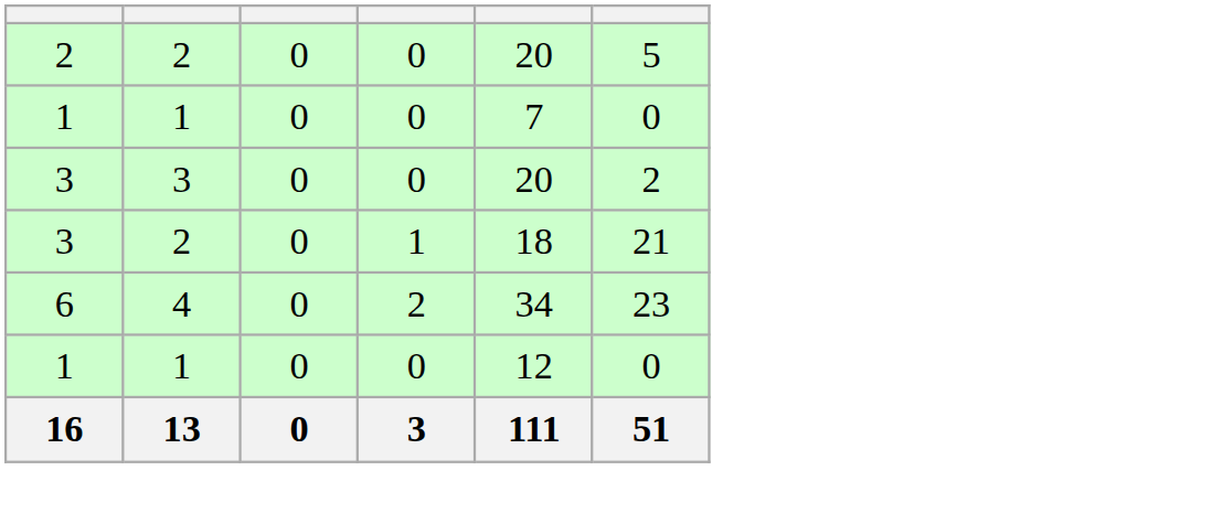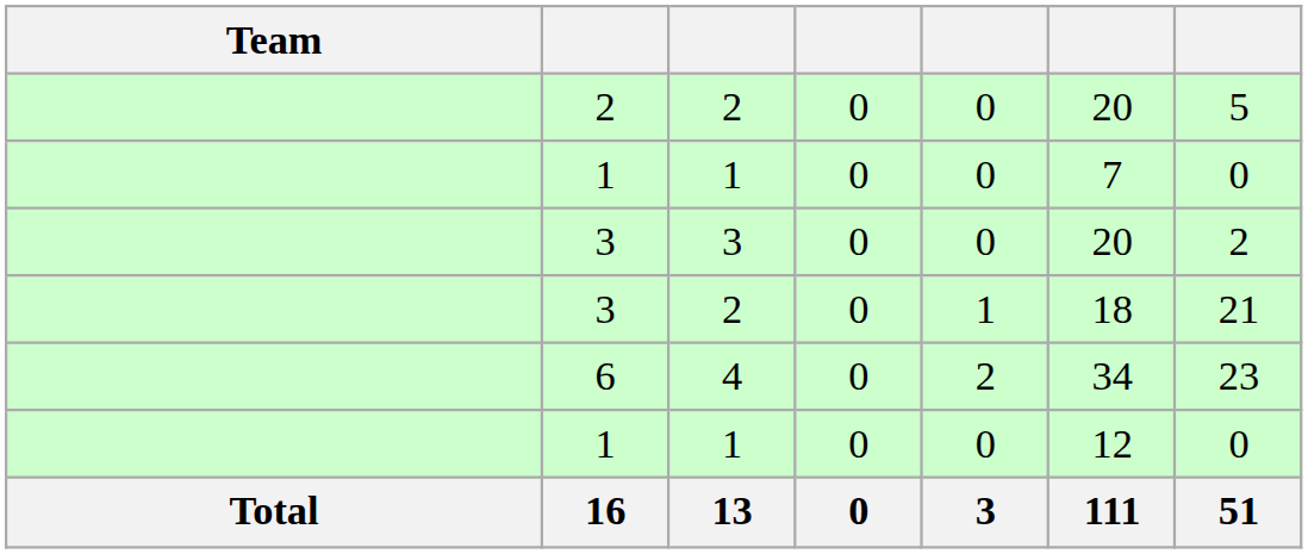+ column: Team | Total
